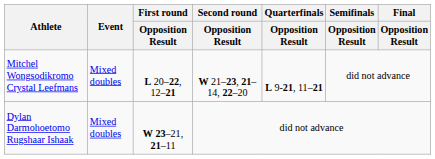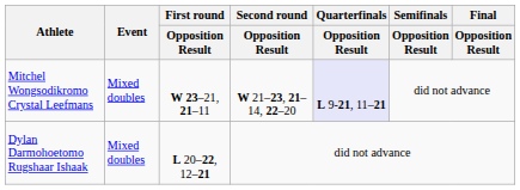Mitchel Wongsodikromo Crystal Leefmans | First round / Opposition Result: L 20–22, 12–21 -> W 23–21, 21–11
Mitchel Wongsodikromo Crystal Leefmans | Quarterfinals / Opposition Result: no background -> lavender background
Dylan Darmohoetomo Rugshaar Ishaak | First round / Opposition Result: W 23–21, 21–11 -> L 20–22, 12–21
